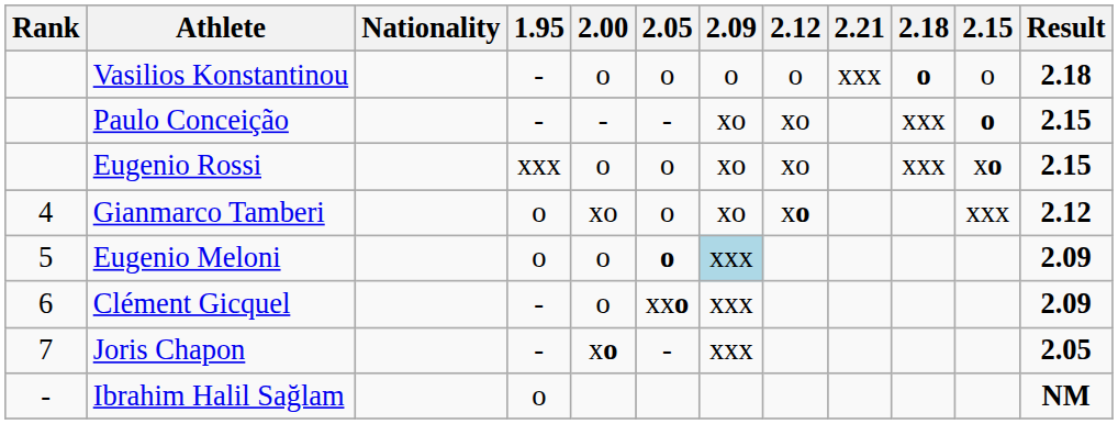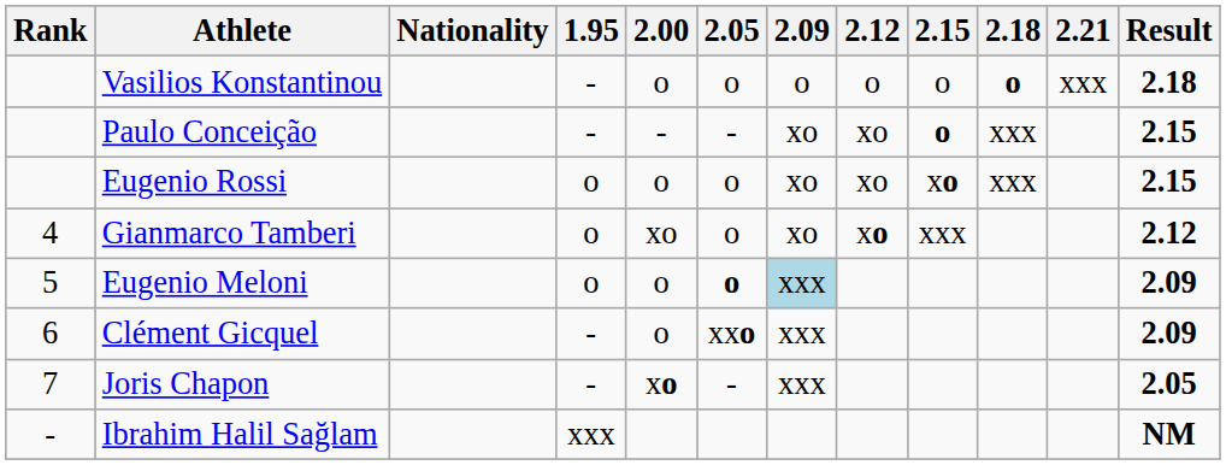columns swapped: 2.15 <-> 2.21
Eugenio Rossi | 1.95: xxx -> o
Ibrahim Halil Sağlam | 1.95: o -> xxx
